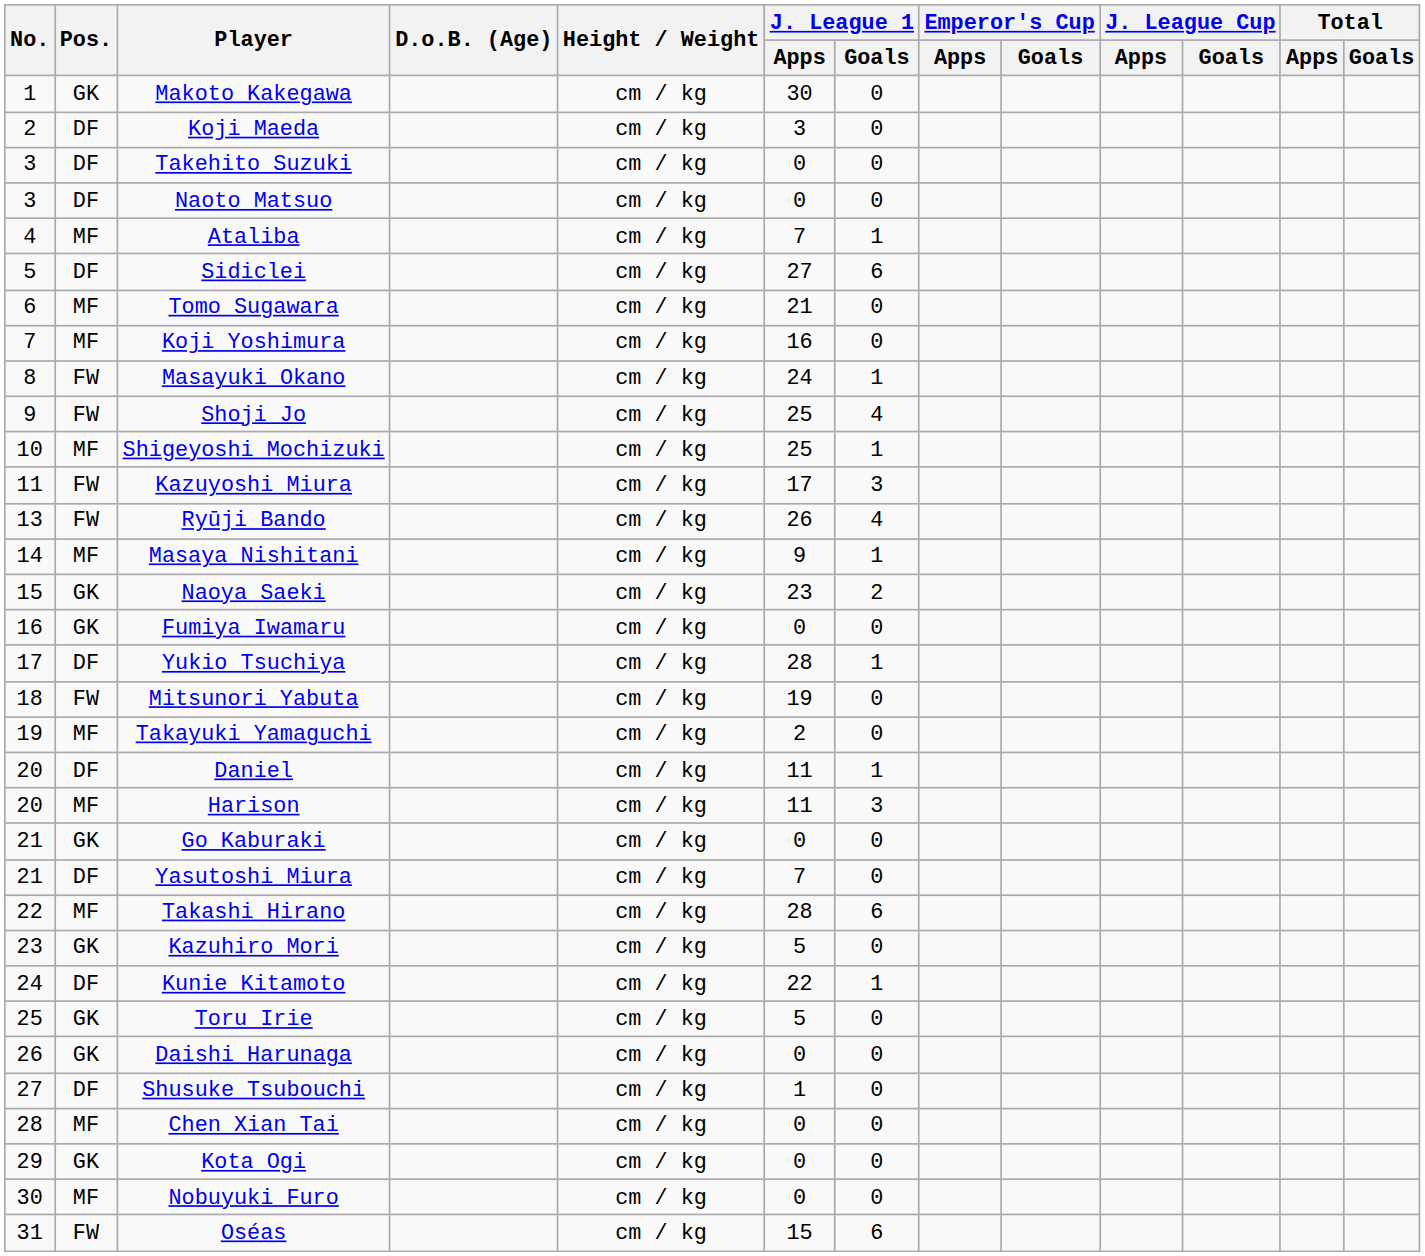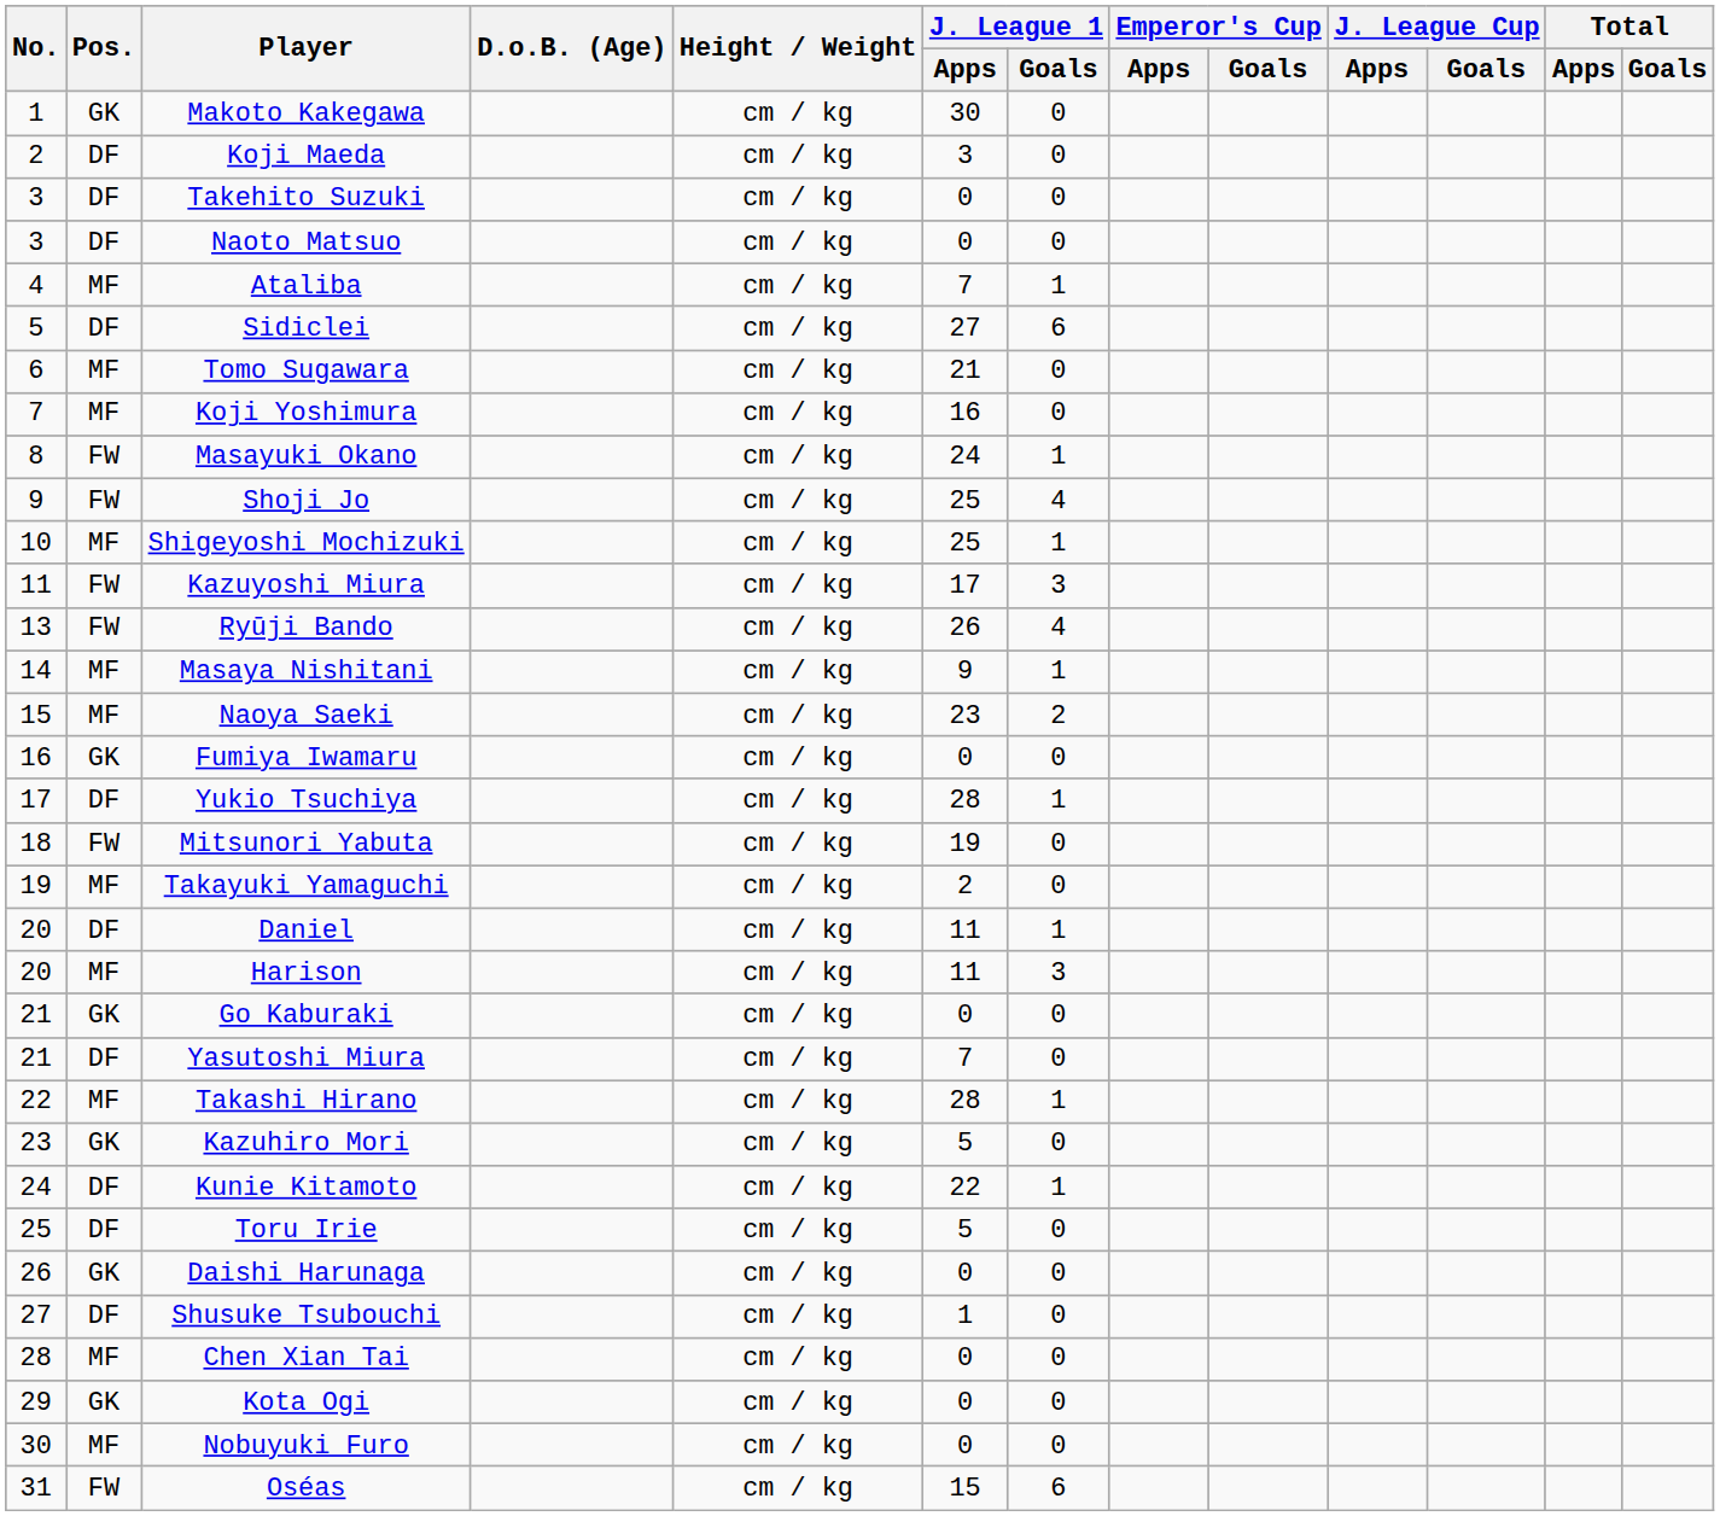Naoya Saeki | Pos.: GK -> MF
Takashi Hirano | J. League 1 / Goals: 6 -> 1
Toru Irie | Pos.: GK -> DF
